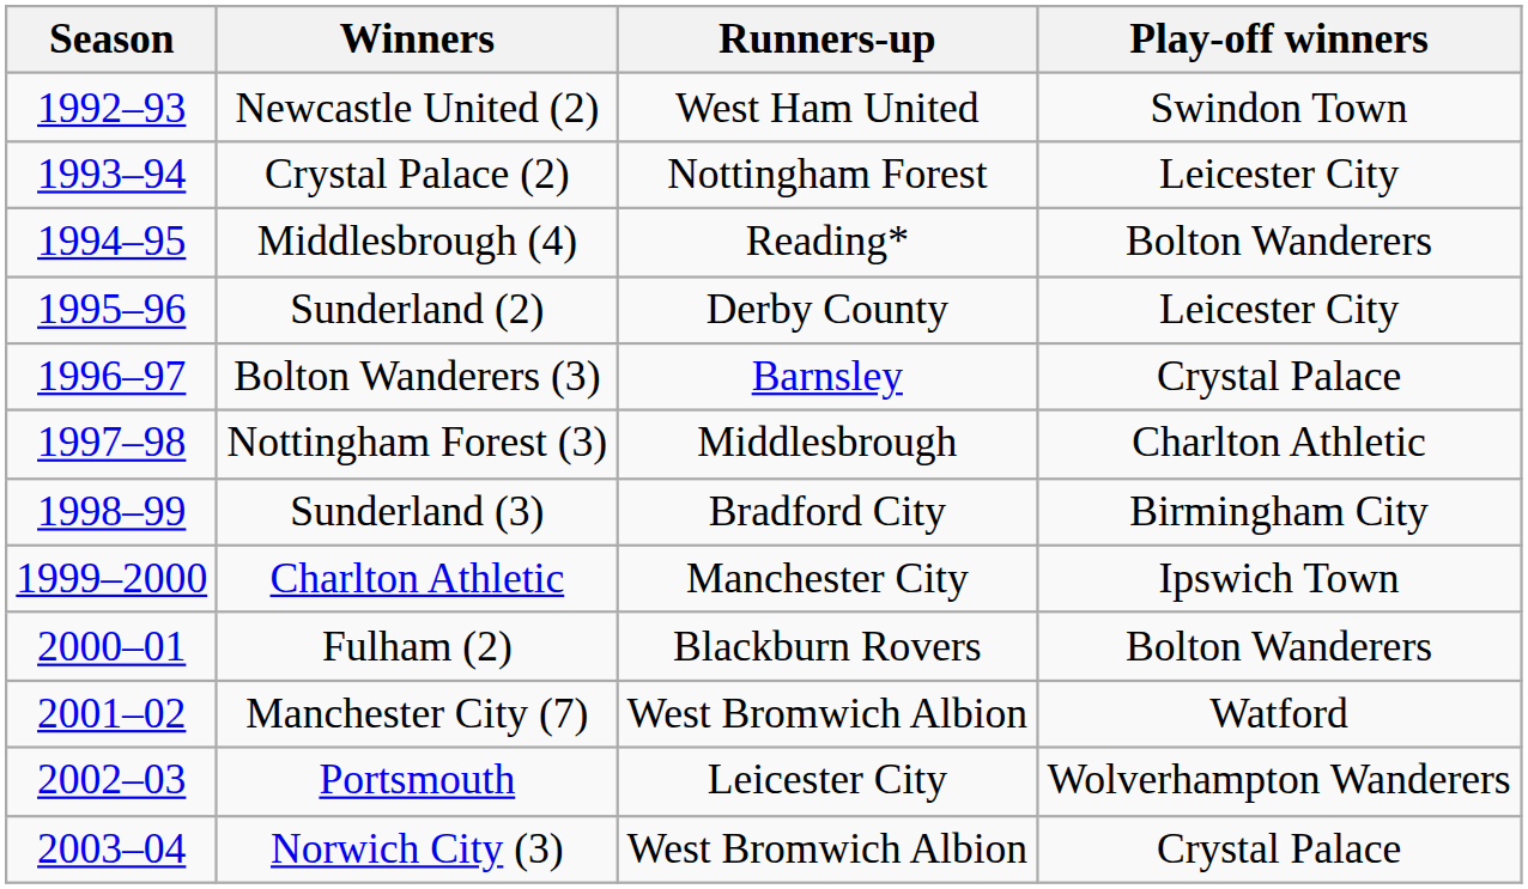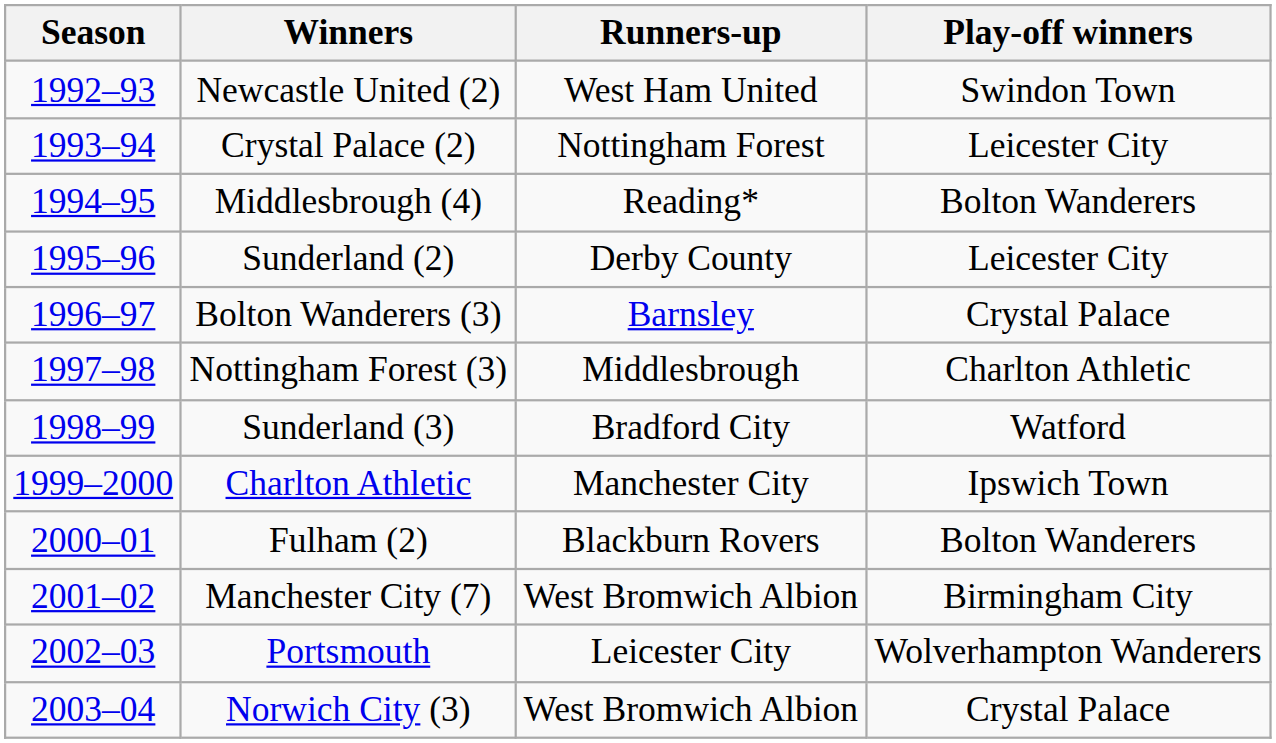Sunderland (3) | Play-off winners: Birmingham City -> Watford
Manchester City (7) | Play-off winners: Watford -> Birmingham City
